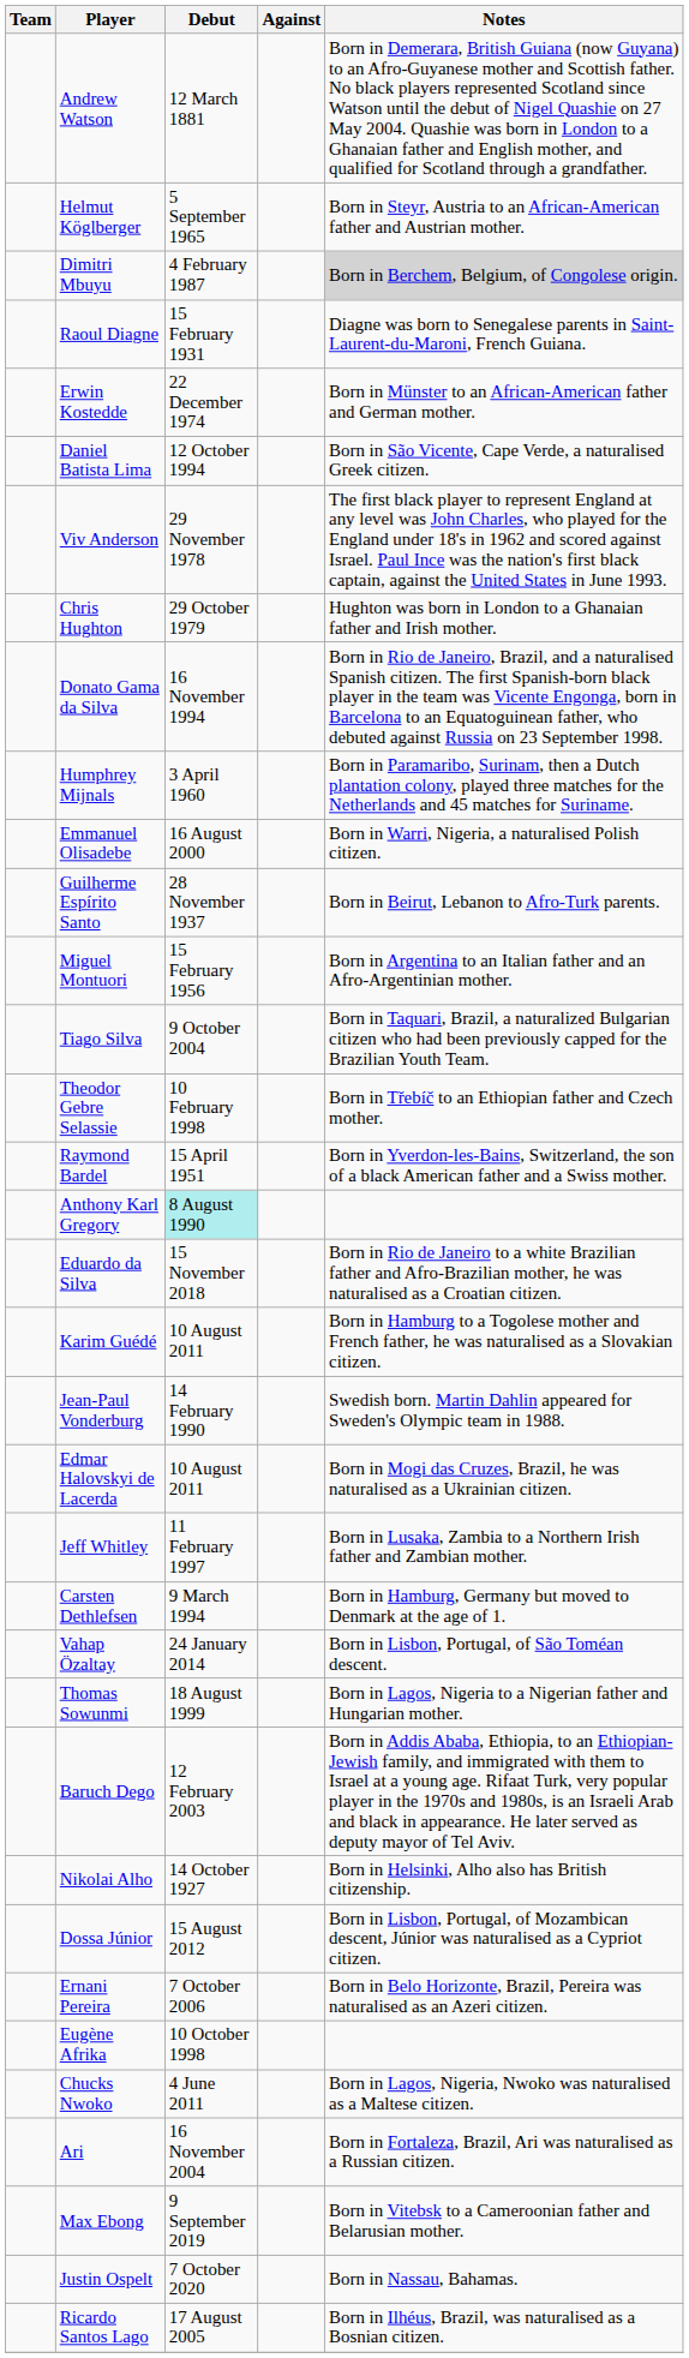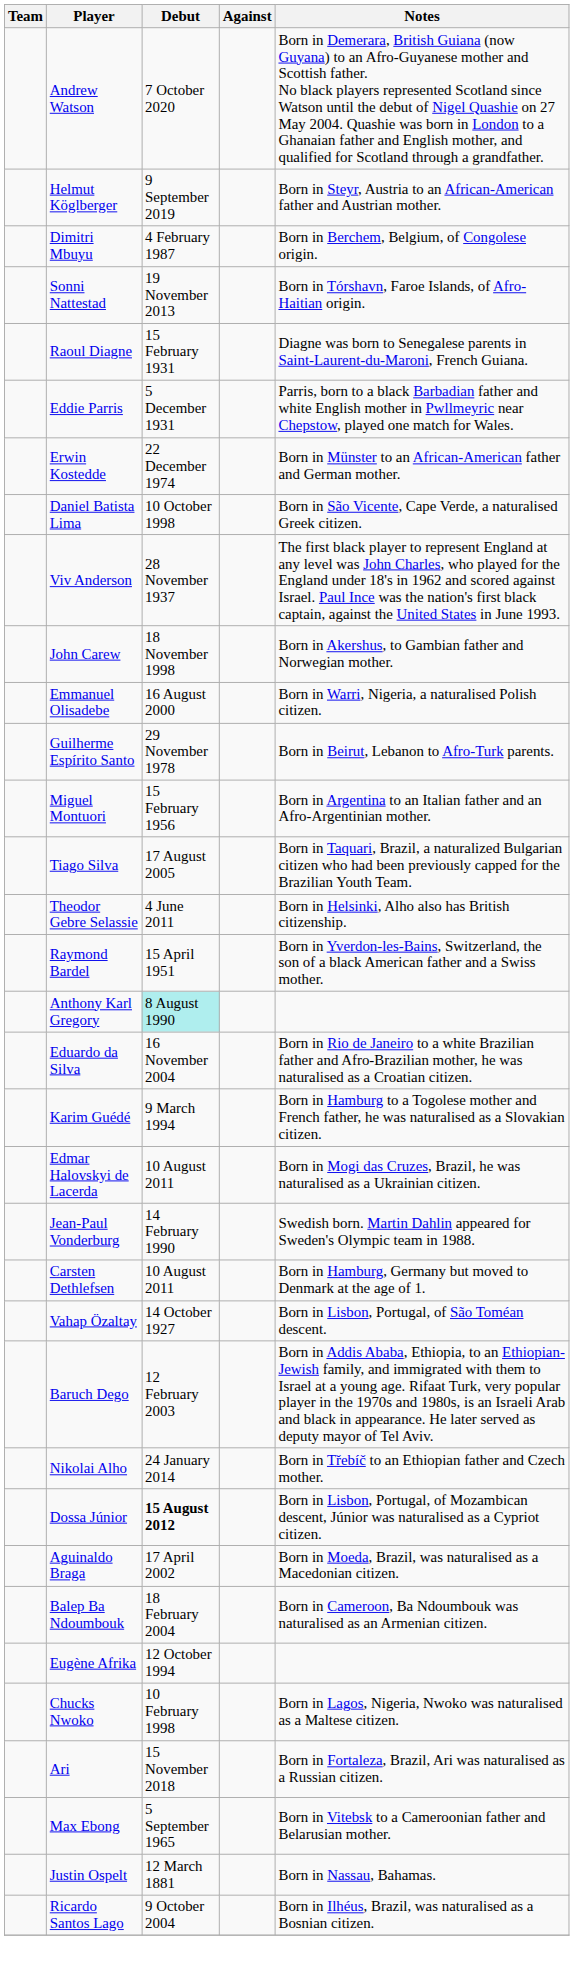Andrew Watson | Debut: 12 March 1881 -> 7 October 2020
Helmut Köglberger | Debut: 5 September 1965 -> 9 September 2019
Dimitri Mbuyu | Notes: lightgrey background -> no background
+ row: Sonni Nattestad | 19 November 2013 | Born in Tórshavn, Faroe Islands, of Afro-Haitian origin.
+ row: Eddie Parris | 5 December 1931 | Parris, born to a black Barbadian father and white English mother in Pwllmeyric near Chepstow, played one match for Wales.
Daniel Batista Lima | Debut: 12 October 1994 -> 10 October 1998
Viv Anderson | Debut: 29 November 1978 -> 28 November 1937
- row: Chris Hughton | 29 October 1979 | Hughton was born in London to a Ghanaian father and Irish mother.
- row: Donato Gama da Silva | 16 November 1994 | Born in Rio de Janeiro, Brazil, and a naturalised Spanish citizen. The first Spanish-born black player in the team was Vicente Engonga, born in Barcelona to an Equatoguinean father, who debuted against Russia on 23 September 1998.
- row: Humphrey Mijnals | 3 April 1960 | Born in Paramaribo, Surinam, then a Dutch plantation colony, played three matches for the Netherlands and 45 matches for Suriname.
+ row: John Carew | 18 November 1998 | Born in Akershus, to Gambian father and Norwegian mother.
Guilherme Espírito Santo | Debut: 28 November 1937 -> 29 November 1978
Tiago Silva | Debut: 9 October 2004 -> 17 August 2005
Theodor Gebre Selassie | Debut: 10 February 1998 -> 4 June 2011
Theodor Gebre Selassie | Notes: Born in Třebíč to an Ethiopian father and Czech mother. -> Born in Helsinki, Alho also has British citizenship.
Eduardo da Silva | Debut: 15 November 2018 -> 16 November 2004
Karim Guédé | Debut: 10 August 2011 -> 9 March 1994
rows swapped: Jean-Paul Vonderburg <-> Edmar Halovskyi de Lacerda
- row: Jeff Whitley | 11 February 1997 | Born in Lusaka, Zambia to a Northern Irish father and Zambian mother.
Carsten Dethlefsen | Debut: 9 March 1994 -> 10 August 2011
Vahap Özaltay | Debut: 24 January 2014 -> 14 October 1927
- row: Thomas Sowunmi | 18 August 1999 | Born in Lagos, Nigeria to a Nigerian father and Hungarian mother.
Nikolai Alho | Debut: 14 October 1927 -> 24 January 2014
Nikolai Alho | Notes: Born in Helsinki, Alho also has British citizenship. -> Born in Třebíč to an Ethiopian father and Czech mother.
Dossa Júnior | Debut: normal -> bold
- row: Ernani Pereira | 7 October 2006 | Born in Belo Horizonte, Brazil, Pereira was naturalised as an Azeri citizen.
+ row: Aguinaldo Braga | 17 April 2002 | Born in Moeda, Brazil, was naturalised as a Macedonian citizen.
+ row: Balep Ba Ndoumbouk | 18 February 2004 | Born in Cameroon, Ba Ndoumbouk was naturalised as an Armenian citizen.
Eugène Afrika | Debut: 10 October 1998 -> 12 October 1994
Chucks Nwoko | Debut: 4 June 2011 -> 10 February 1998
Ari | Debut: 16 November 2004 -> 15 November 2018
Max Ebong | Debut: 9 September 2019 -> 5 September 1965
Justin Ospelt | Debut: 7 October 2020 -> 12 March 1881
Ricardo Santos Lago | Debut: 17 August 2005 -> 9 October 2004
